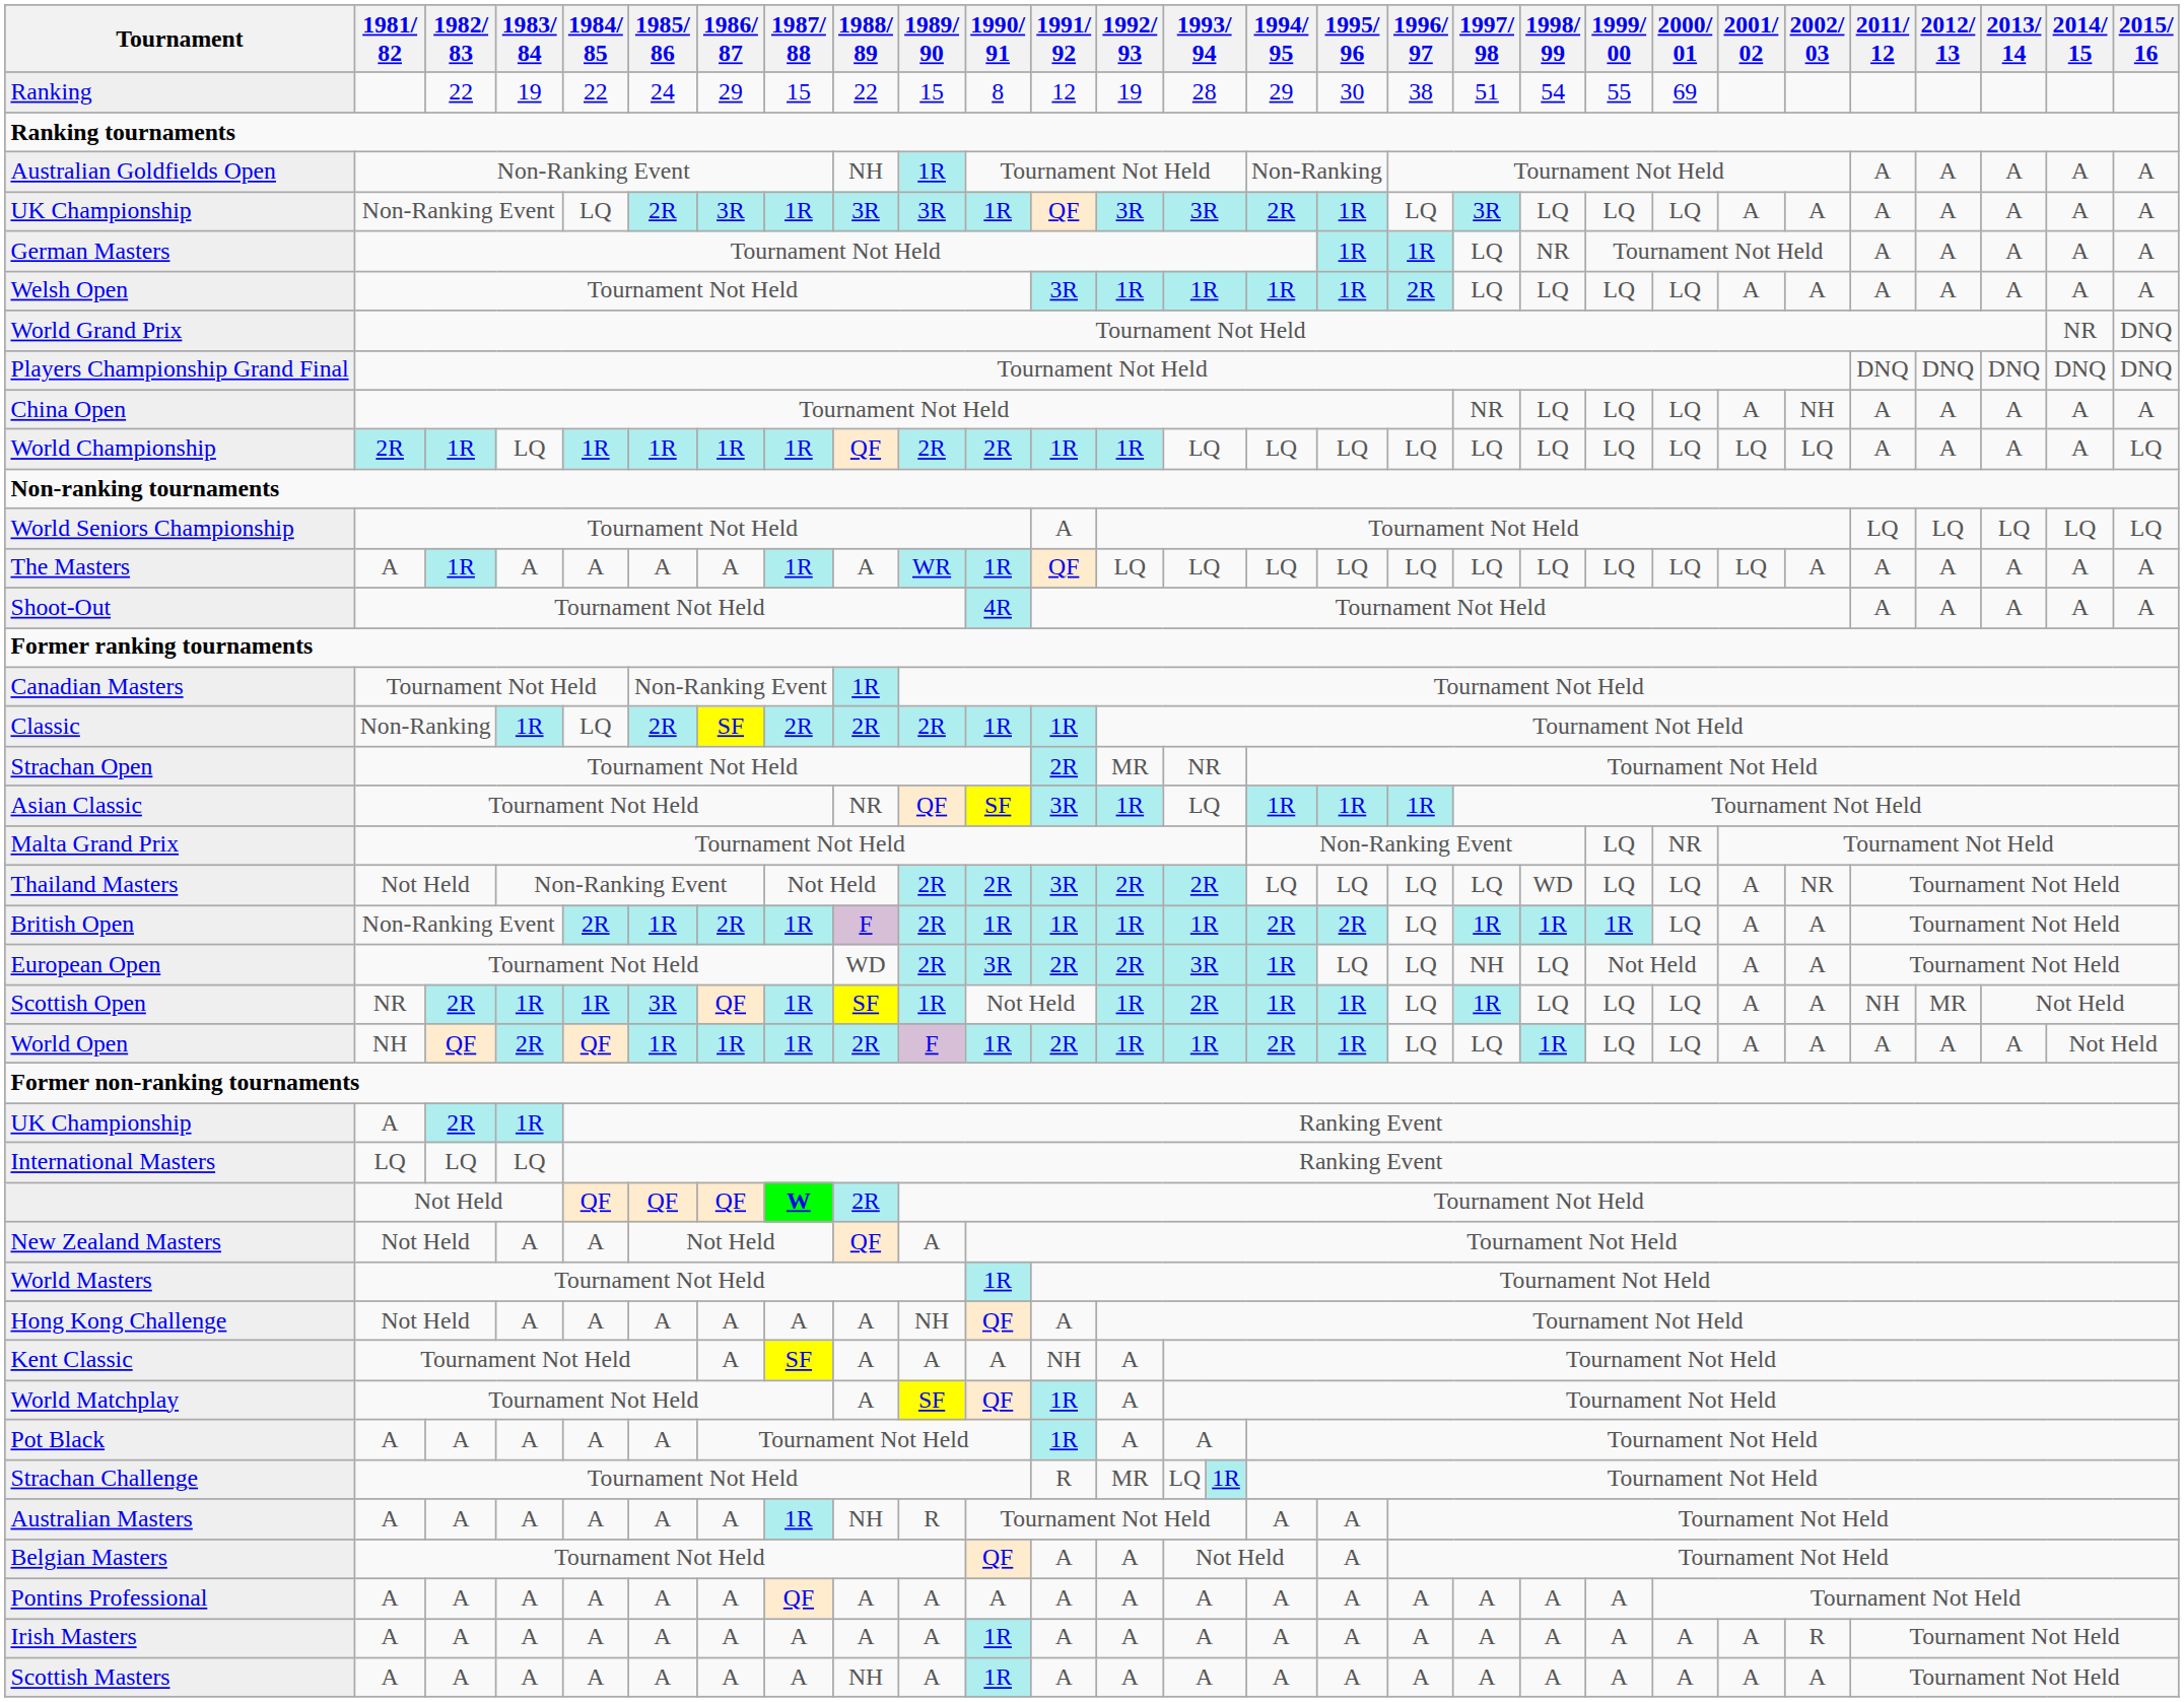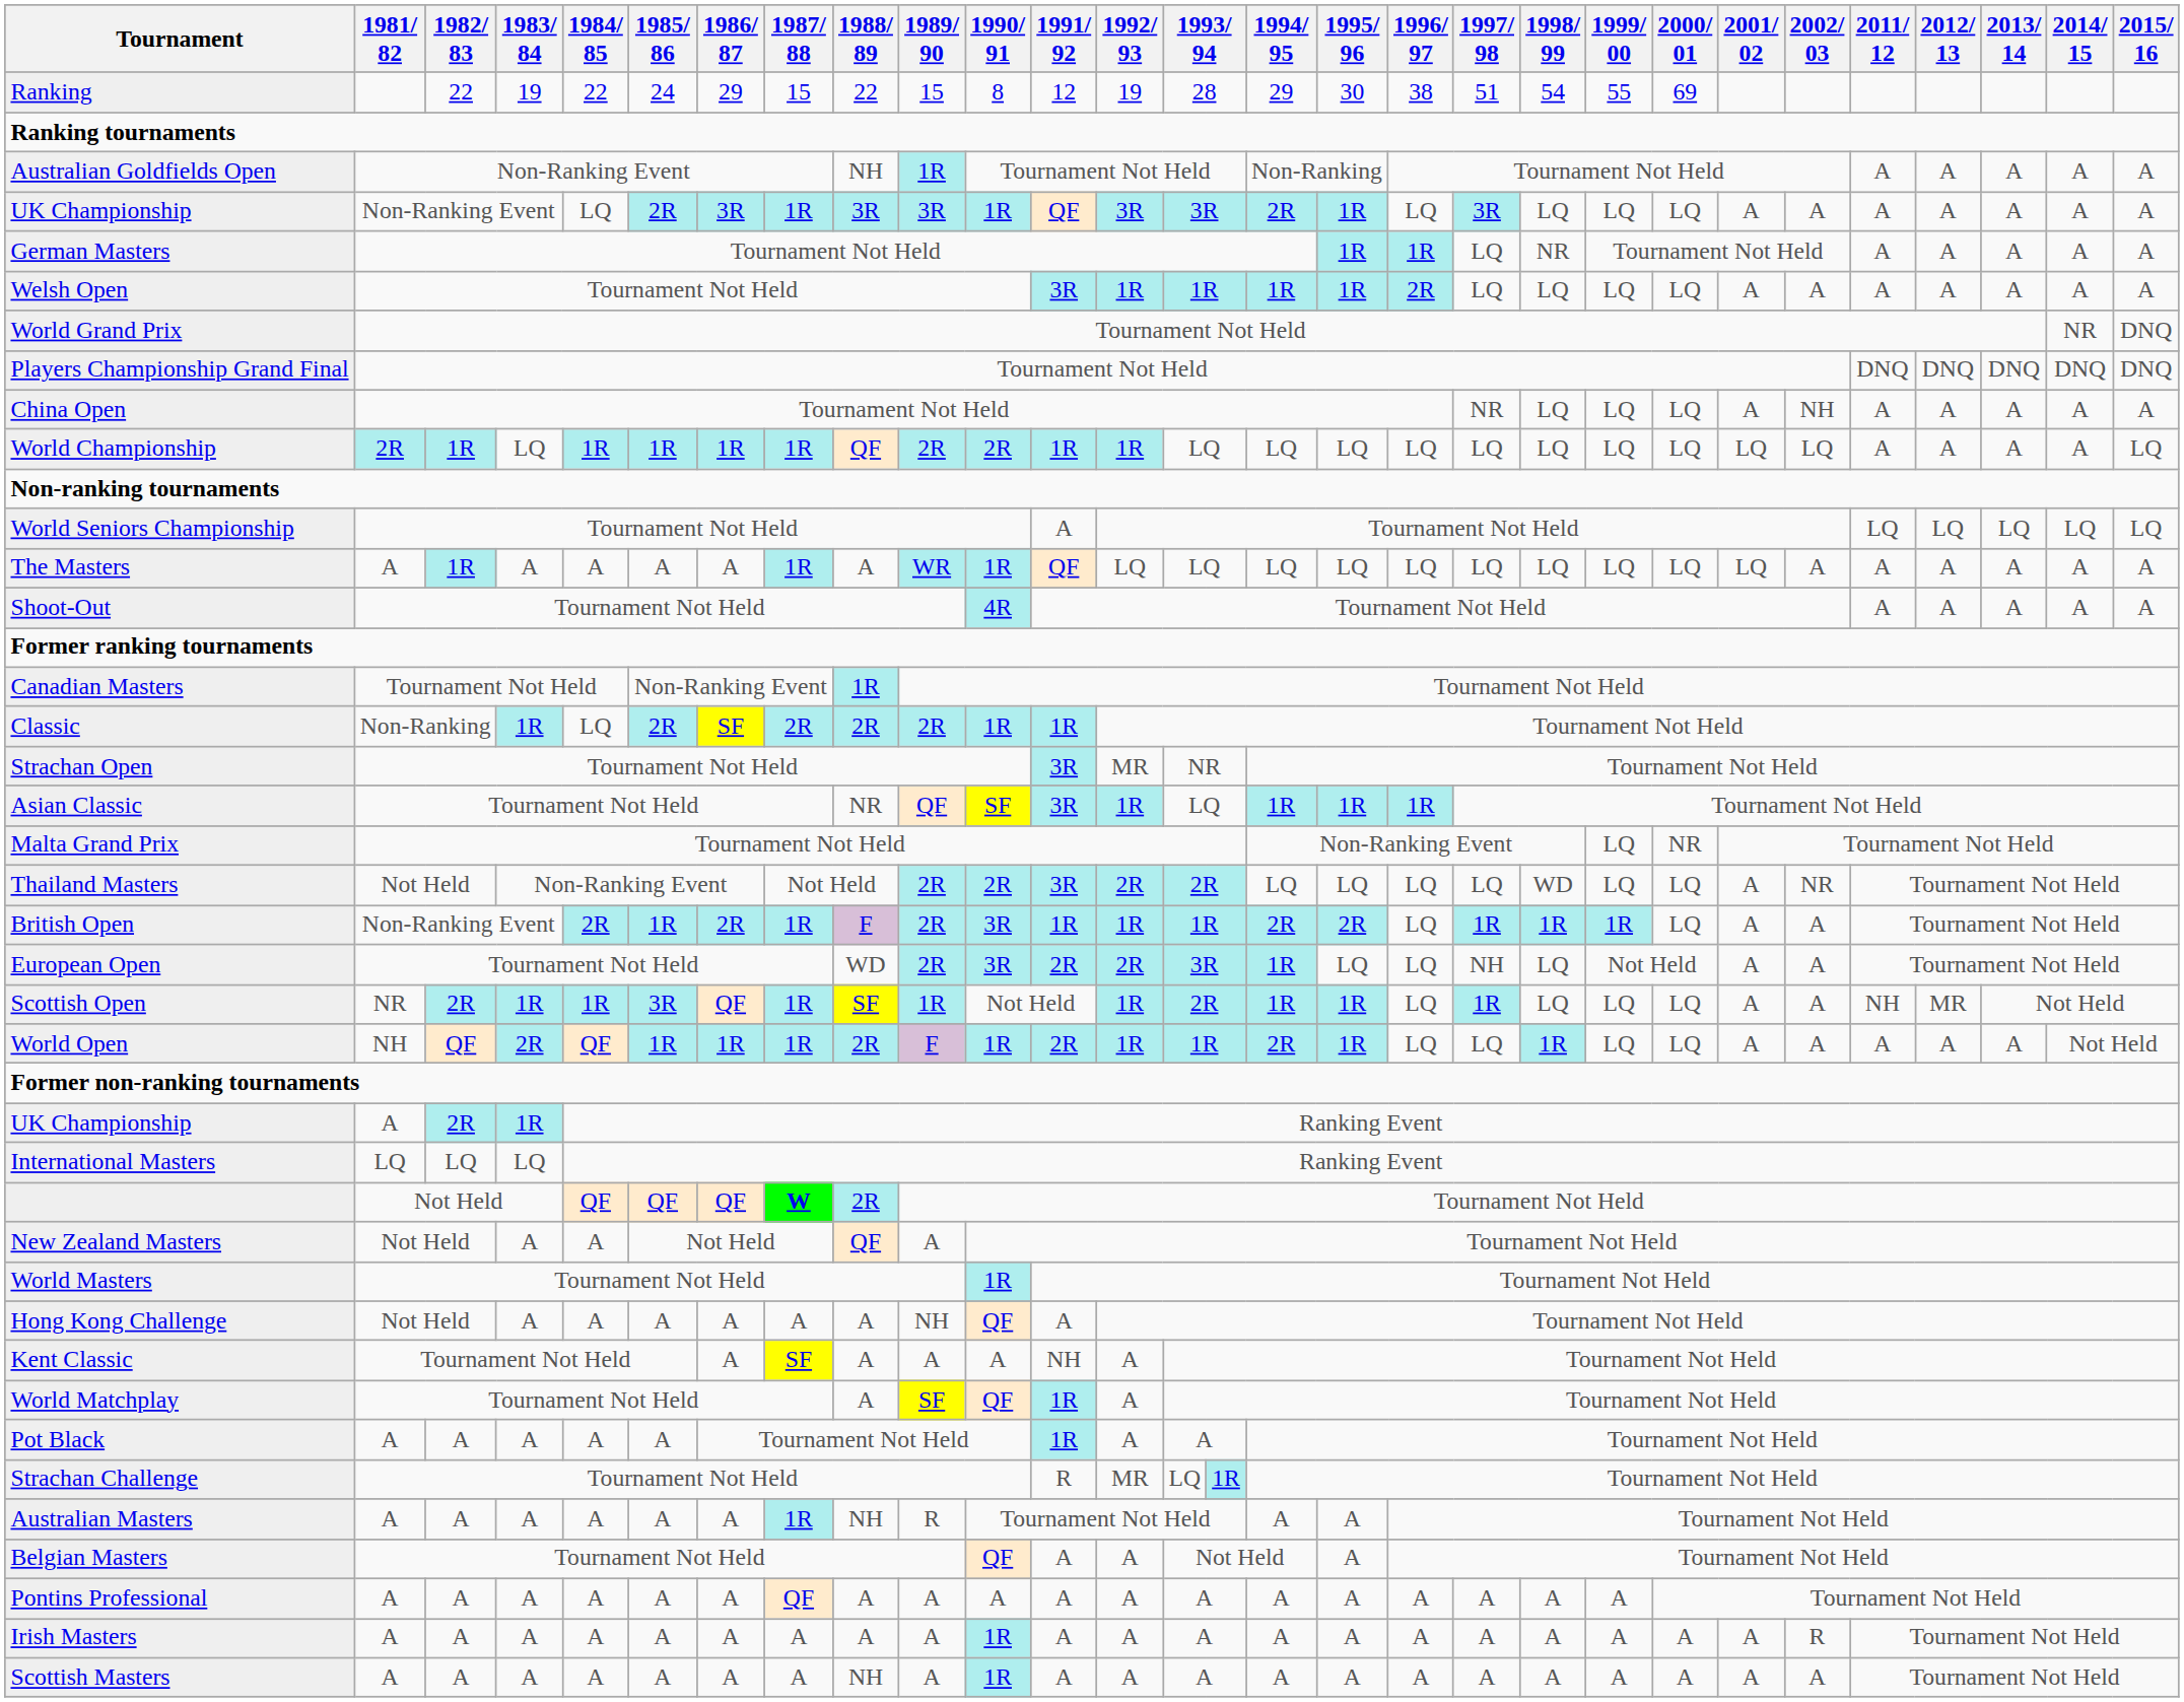Strachan Open | 1991/ 92: 2R -> 3R
British Open | 1990/ 91: 1R -> 3R
